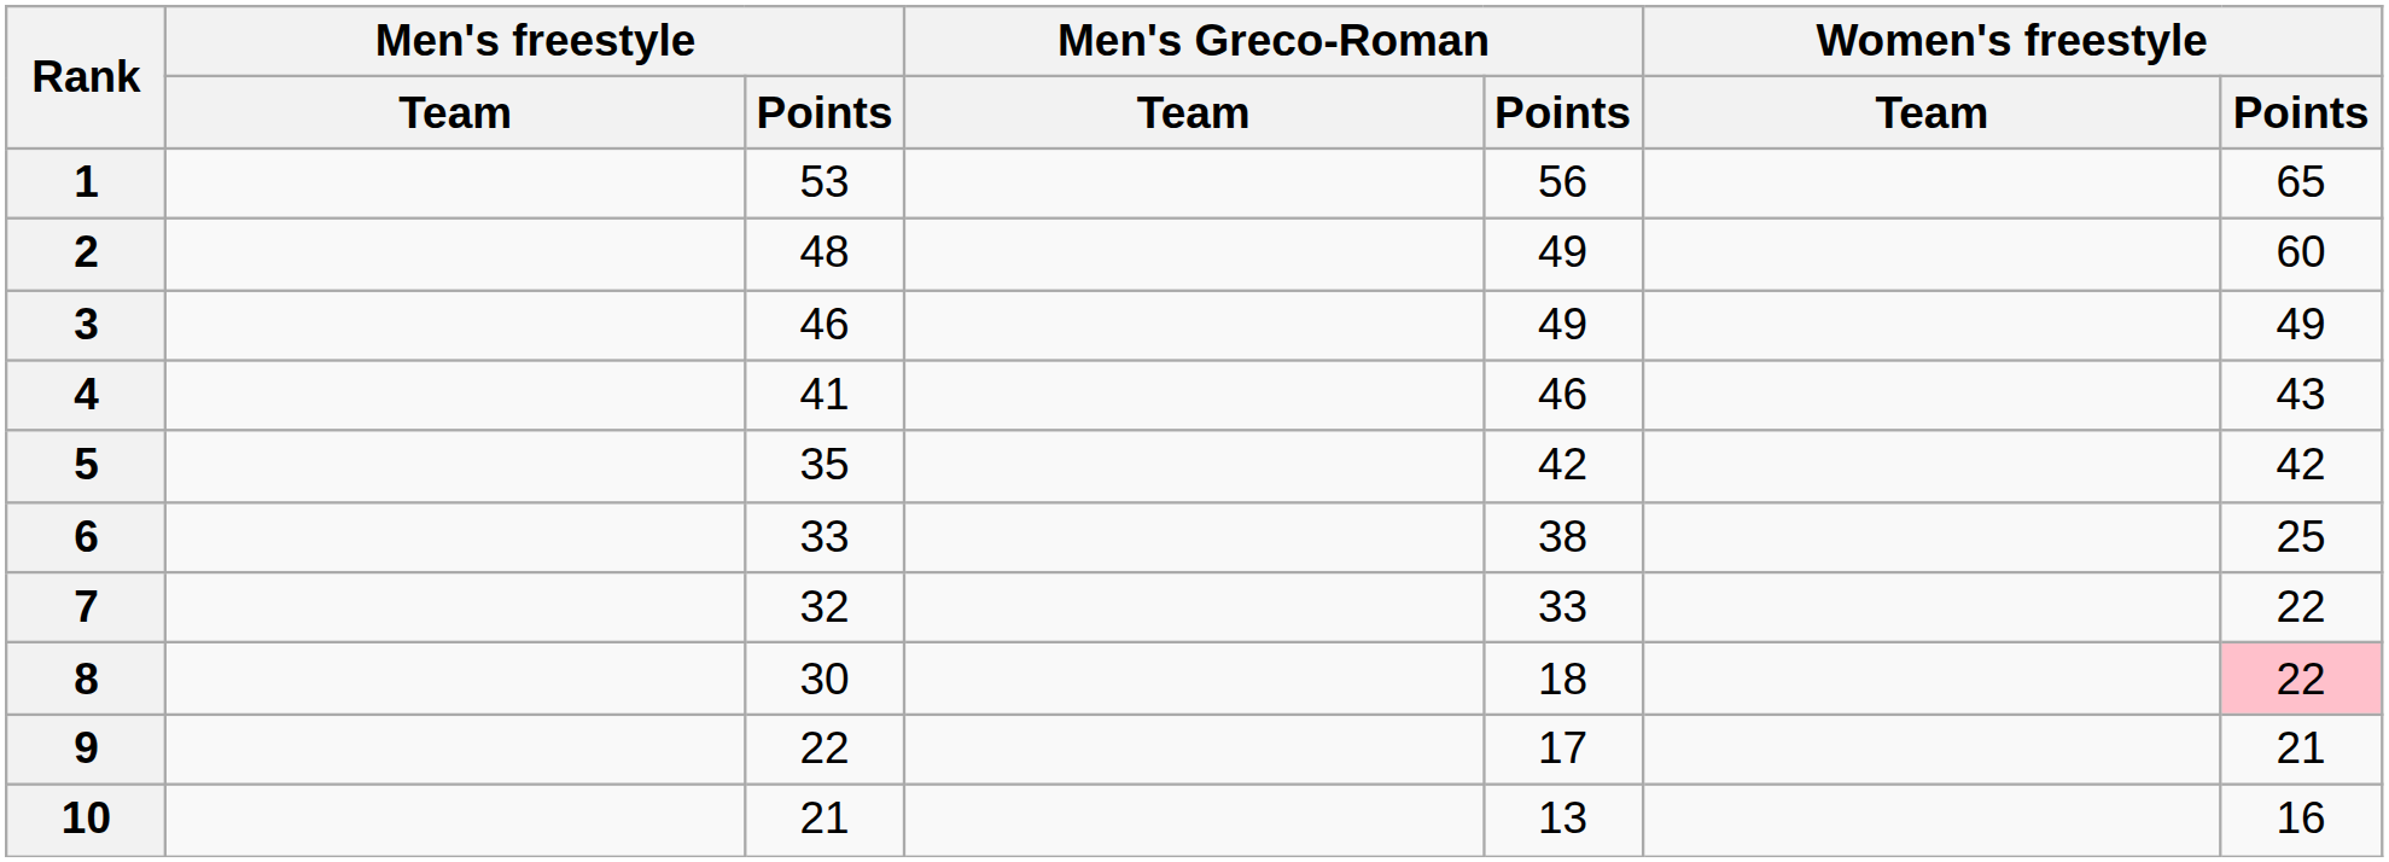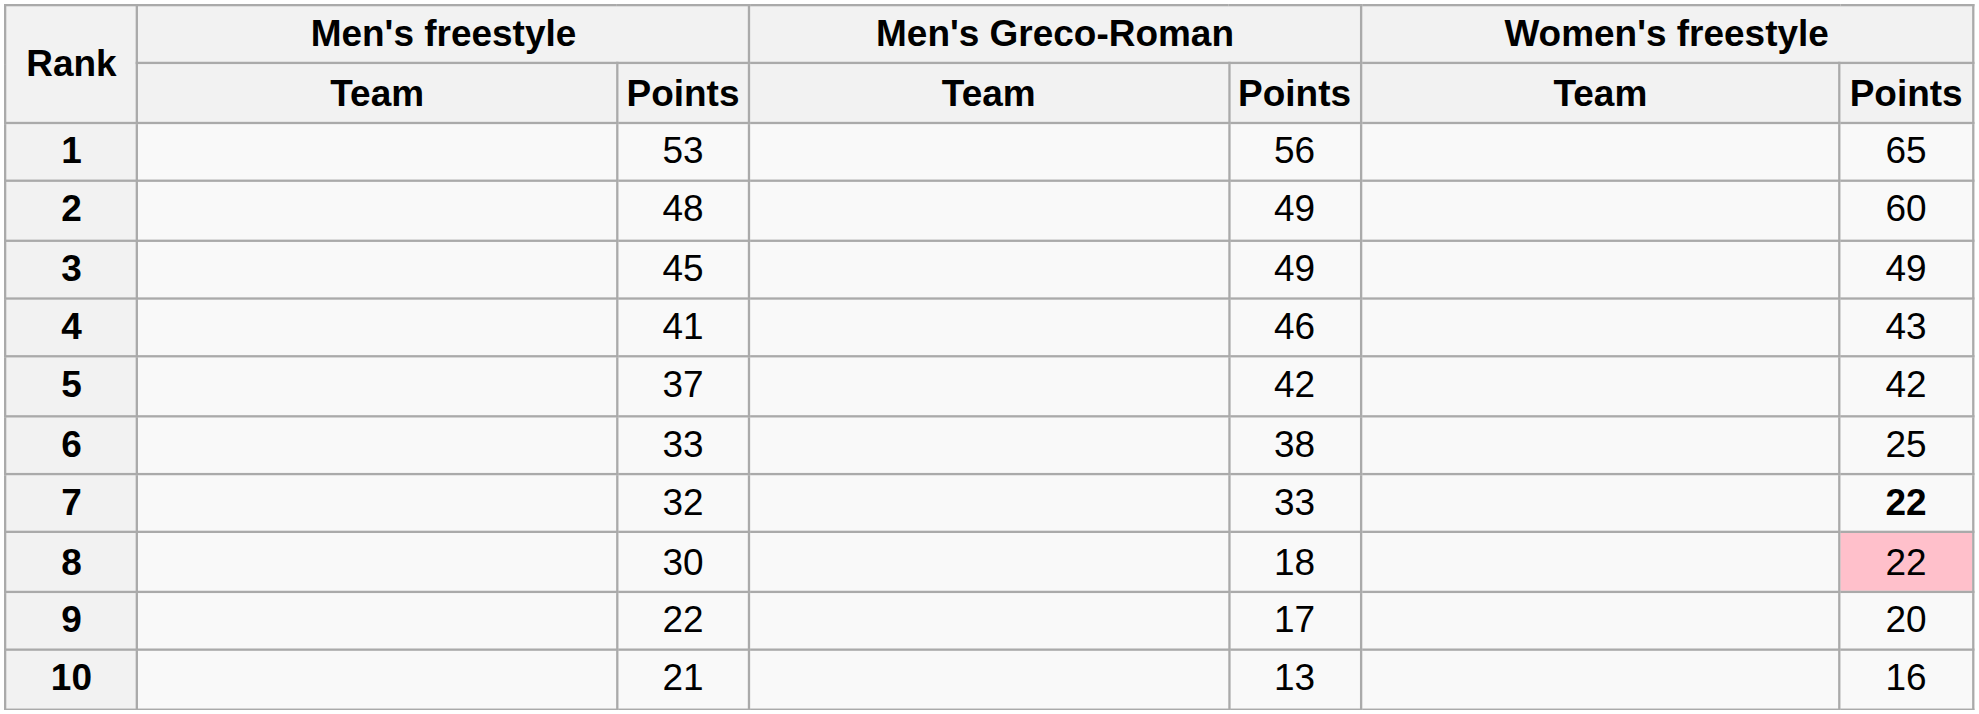3 | Men's freestyle / Points: 46 -> 45
5 | Men's freestyle / Points: 35 -> 37
7 | Women's freestyle / Points: normal -> bold
9 | Women's freestyle / Points: 21 -> 20
